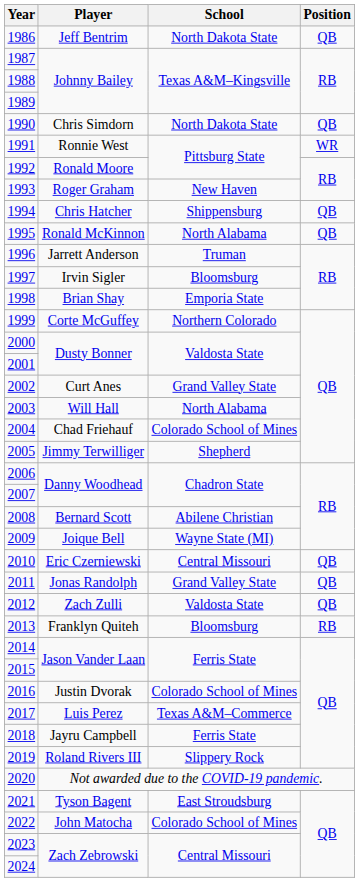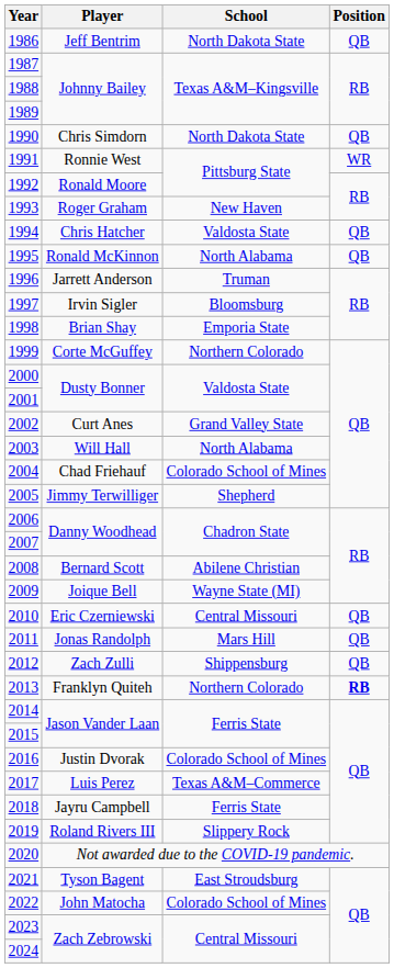1994 | School: Shippensburg -> Valdosta State
2011 | School: Grand Valley State -> Mars Hill
2012 | School: Valdosta State -> Shippensburg
2013 | School: Bloomsburg -> Northern Colorado
2013 | Position: normal -> bold
